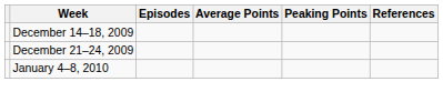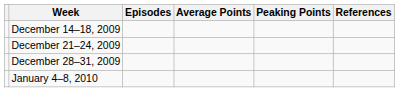+ row: December 28–31, 2009
